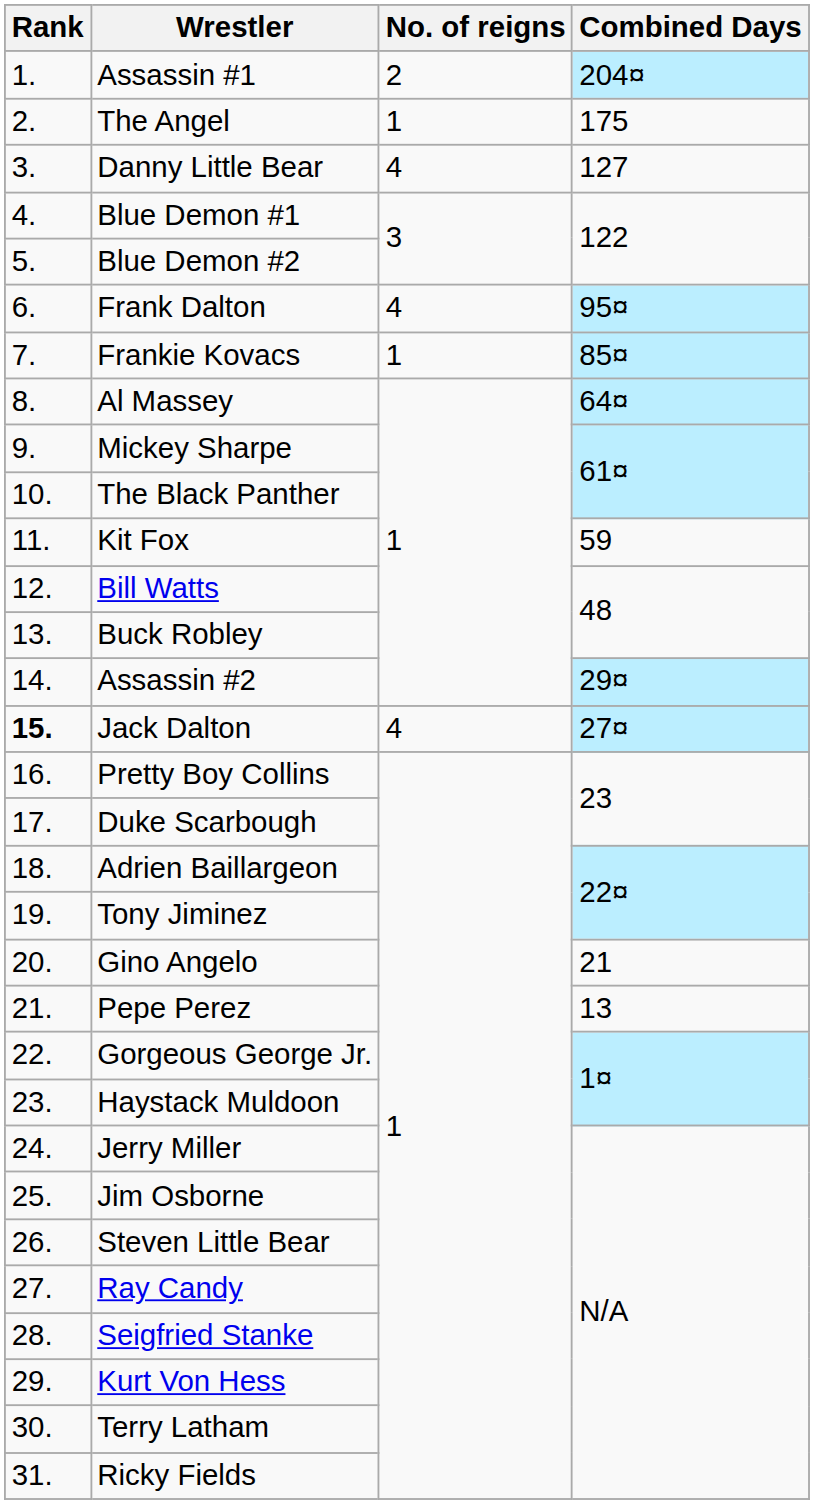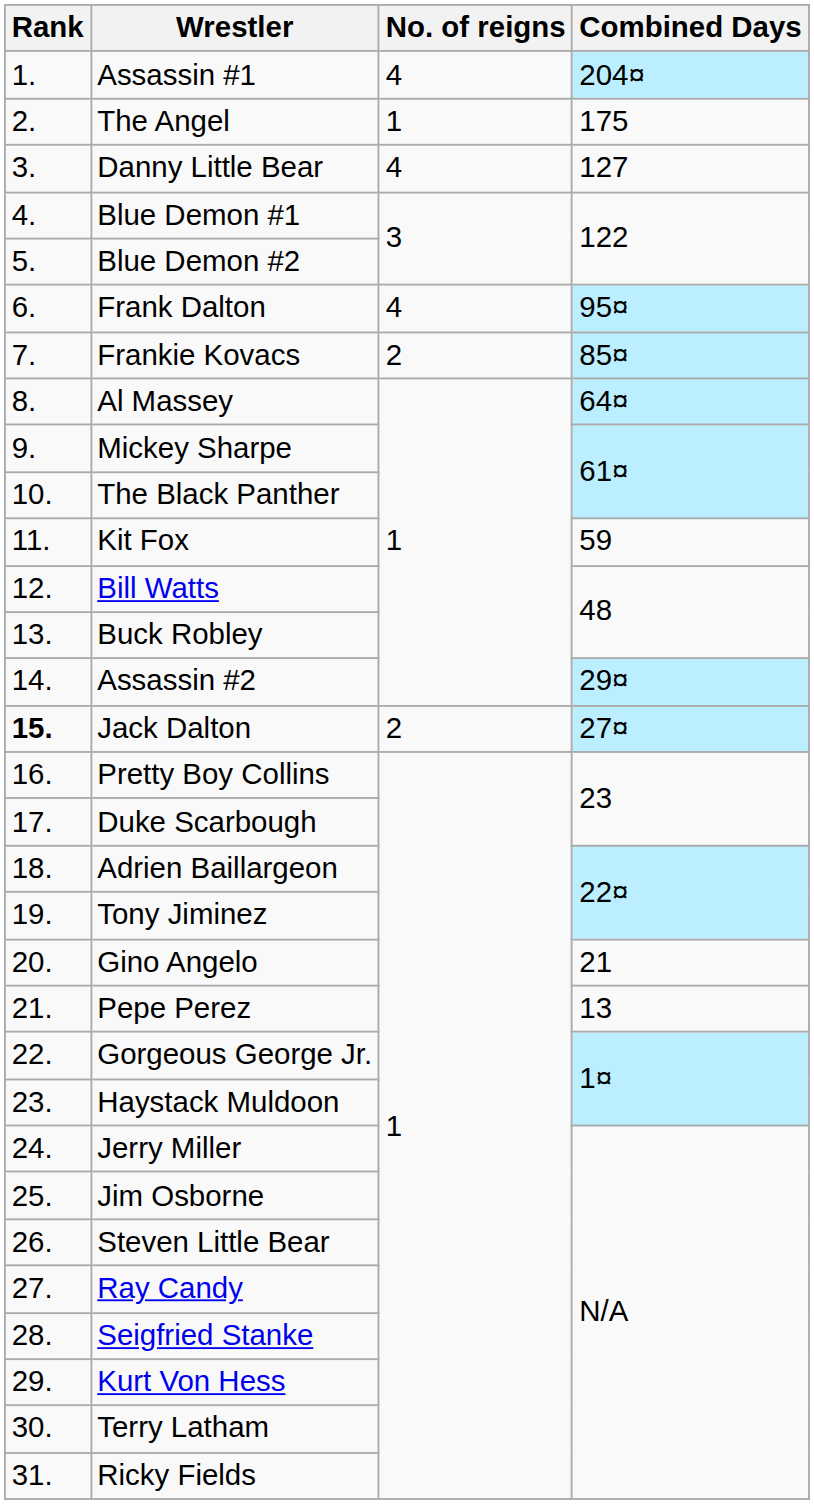Assassin #1 | No. of reigns: 2 -> 4
Frankie Kovacs | No. of reigns: 1 -> 2
Jack Dalton | No. of reigns: 4 -> 2
